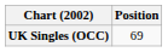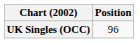UK Singles (OCC) | Position: 69 -> 96
